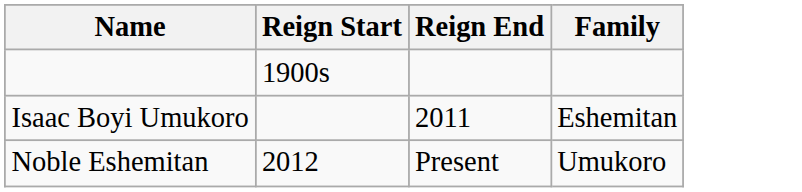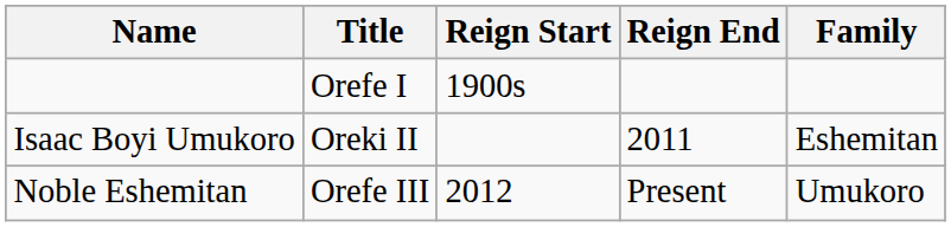+ column: Title | Orefe I | Oreki II | Orefe III
